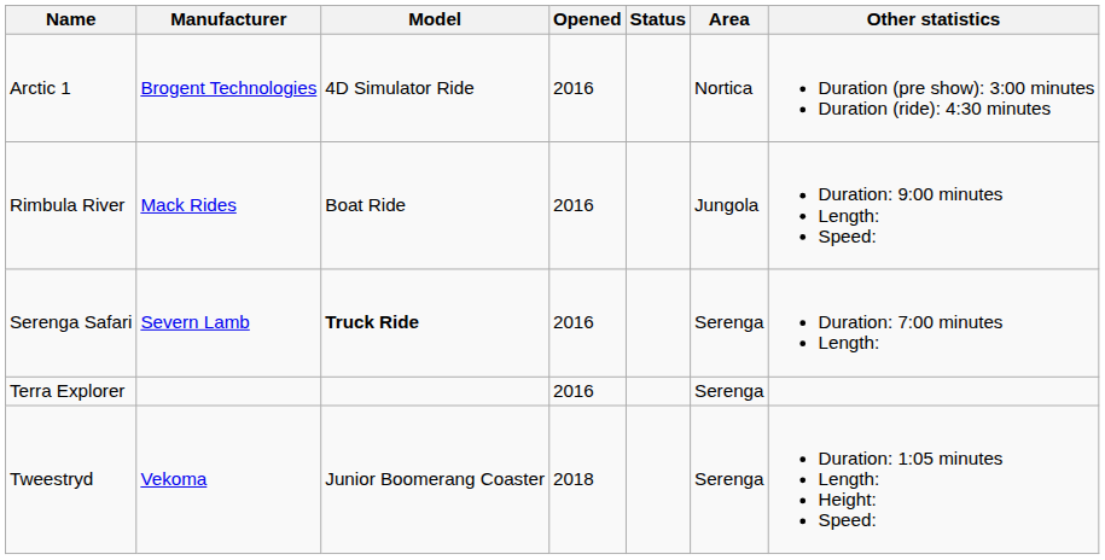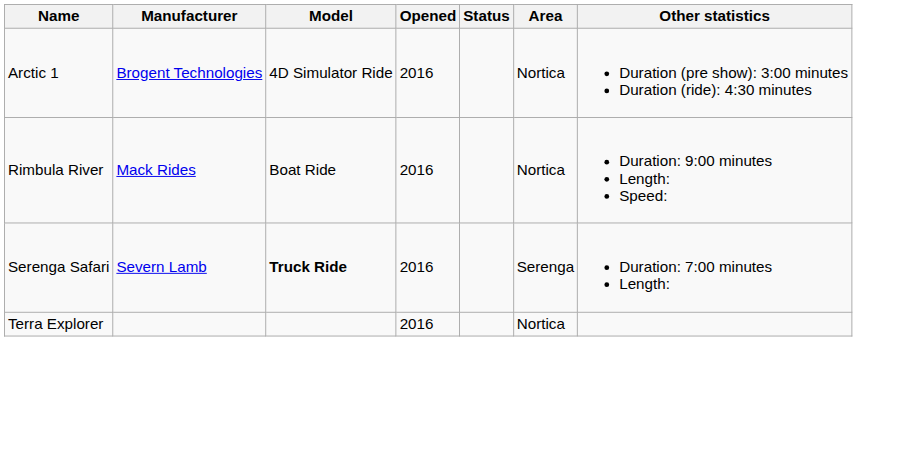Rimbula River | Area: Jungola -> Nortica
Terra Explorer | Area: Serenga -> Nortica
- row: Tweestryd | Vekoma | Junior Boomerang Coaster | 2018 | Serenga | Duration: 1:05 minutes Length: Height: Speed:
